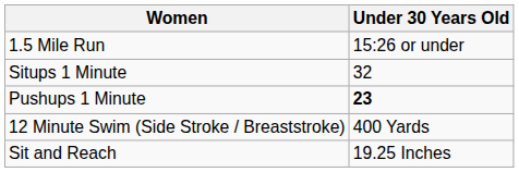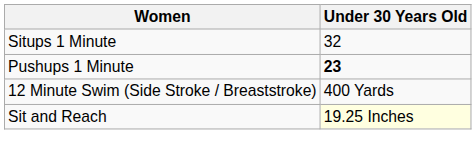- row: 1.5 Mile Run | 15:26 or under
Sit and Reach | Under 30 Years Old: no background -> lightyellow background
